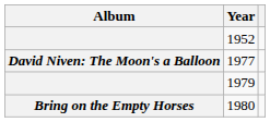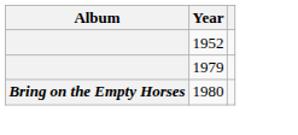- row: David Niven: The Moon's a Balloon | 1977
